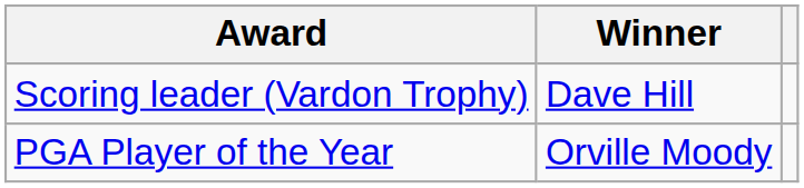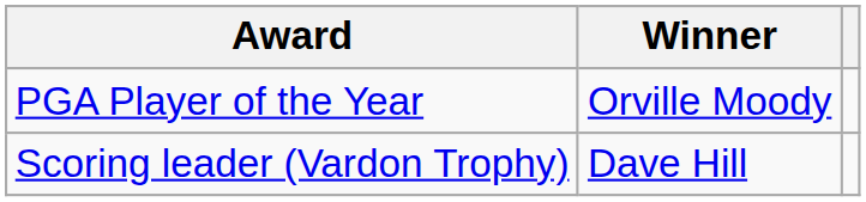rows swapped: PGA Player of the Year <-> Scoring leader (Vardon Trophy)
